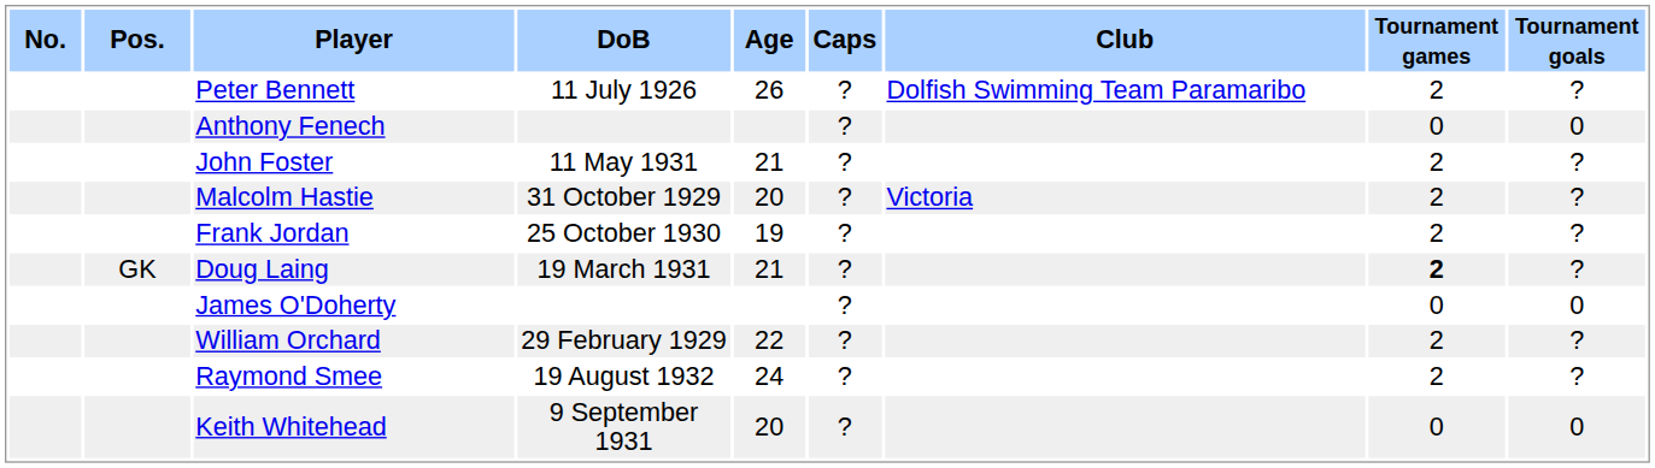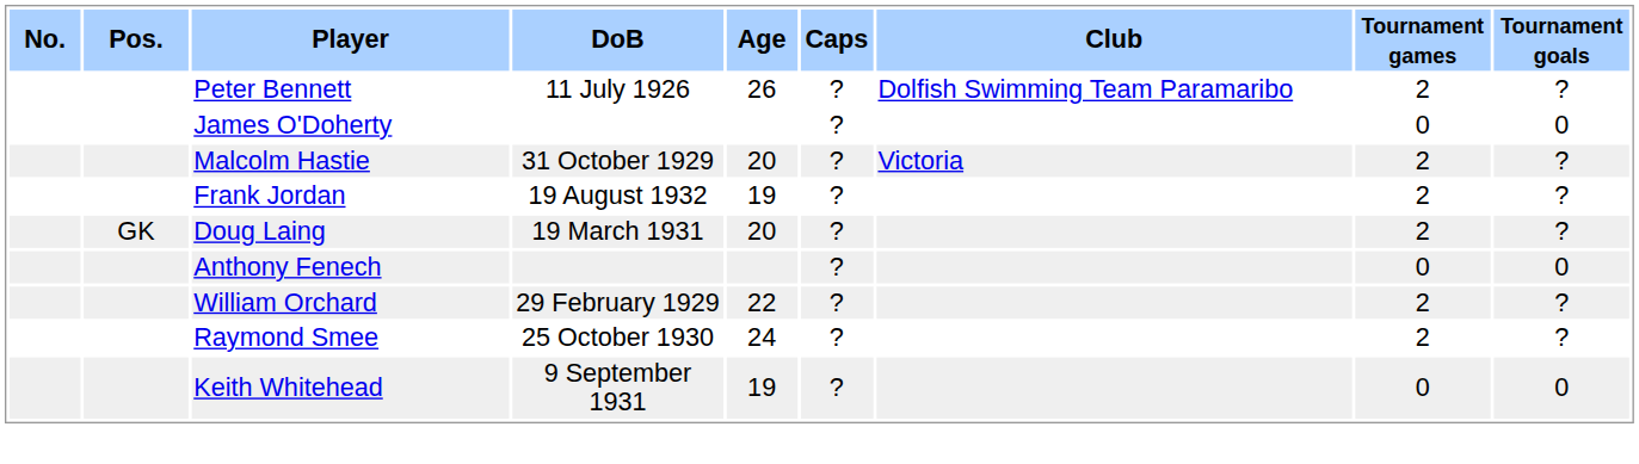rows swapped: Anthony Fenech <-> James O'Doherty
- row: John Foster | 11 May 1931 | 21 | ? | 2 | ?
Frank Jordan | DoB: 25 October 1930 -> 19 August 1932
Doug Laing | Age: 21 -> 20
Doug Laing | Tournament games: bold -> normal
Raymond Smee | DoB: 19 August 1932 -> 25 October 1930
Keith Whitehead | Age: 20 -> 19
